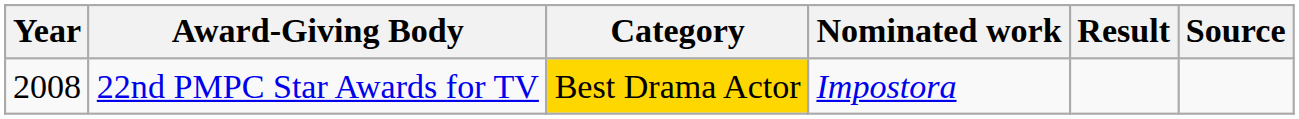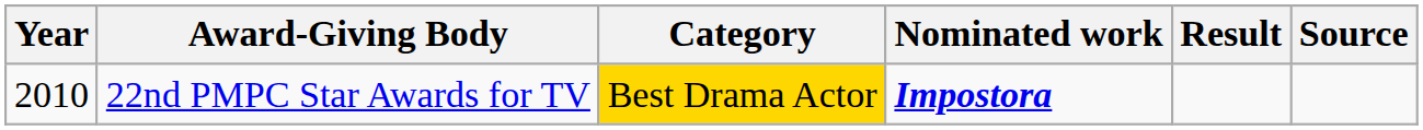22nd PMPC Star Awards for TV | Year: 2008 -> 2010
22nd PMPC Star Awards for TV | Nominated work: normal -> bold
